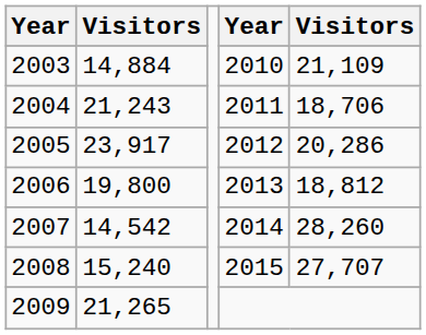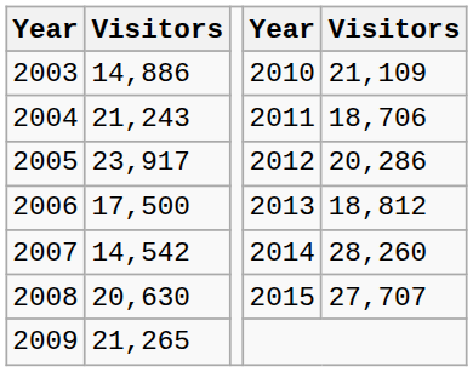2003 | column 2: 14,884 -> 14,886
2006 | column 2: 19,800 -> 17,500
2008 | column 2: 15,240 -> 20,630
